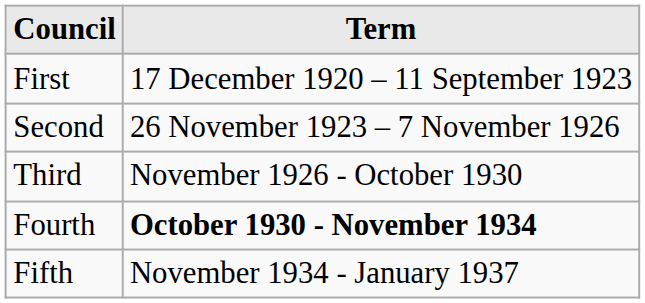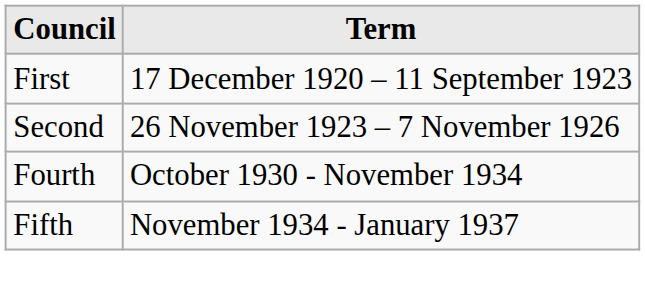- row: Third | November 1926 - October 1930
Fourth | Term: bold -> normal
